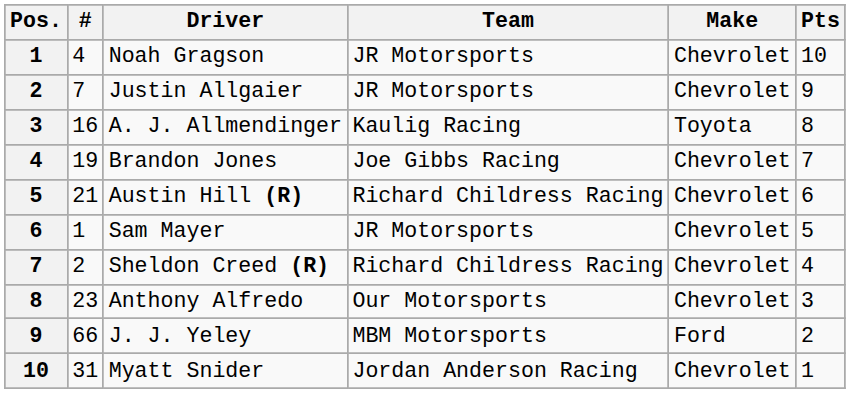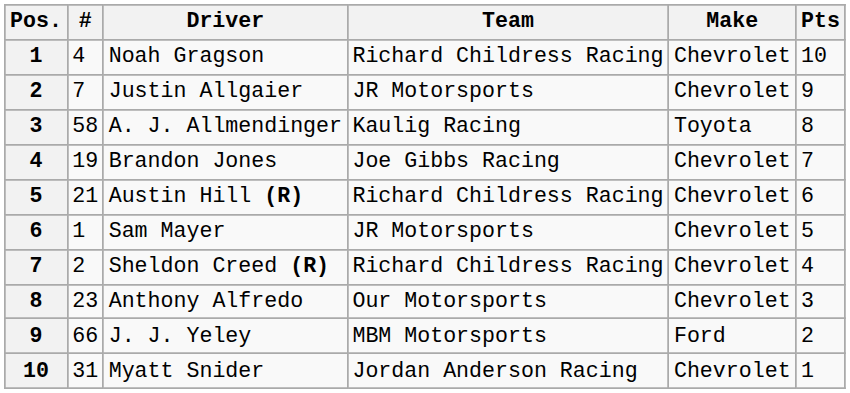Noah Gragson | Team: JR Motorsports -> Richard Childress Racing
A. J. Allmendinger | #: 16 -> 58
